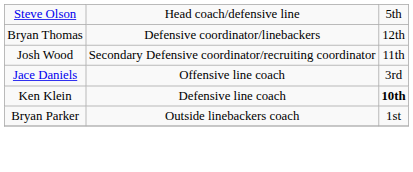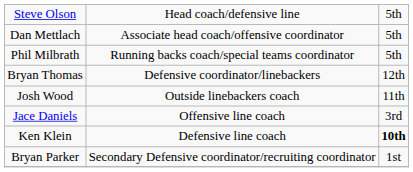+ row: Dan Mettlach | Associate head coach/offensive coordinator | 5th
+ row: Phil Milbrath | Running backs coach/special teams coordinator | 5th
Josh Wood | column 2: Secondary Defensive coordinator/recruiting coordinator -> Outside linebackers coach
Bryan Parker | column 2: Outside linebackers coach -> Secondary Defensive coordinator/recruiting coordinator
